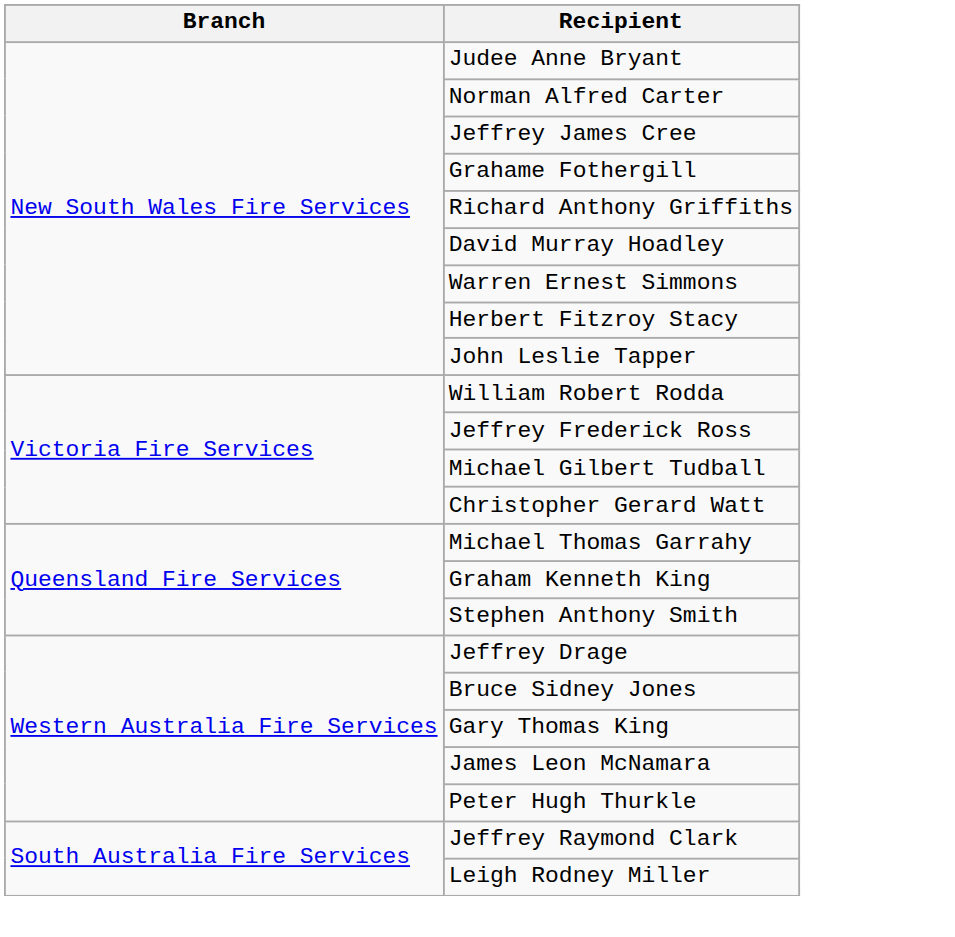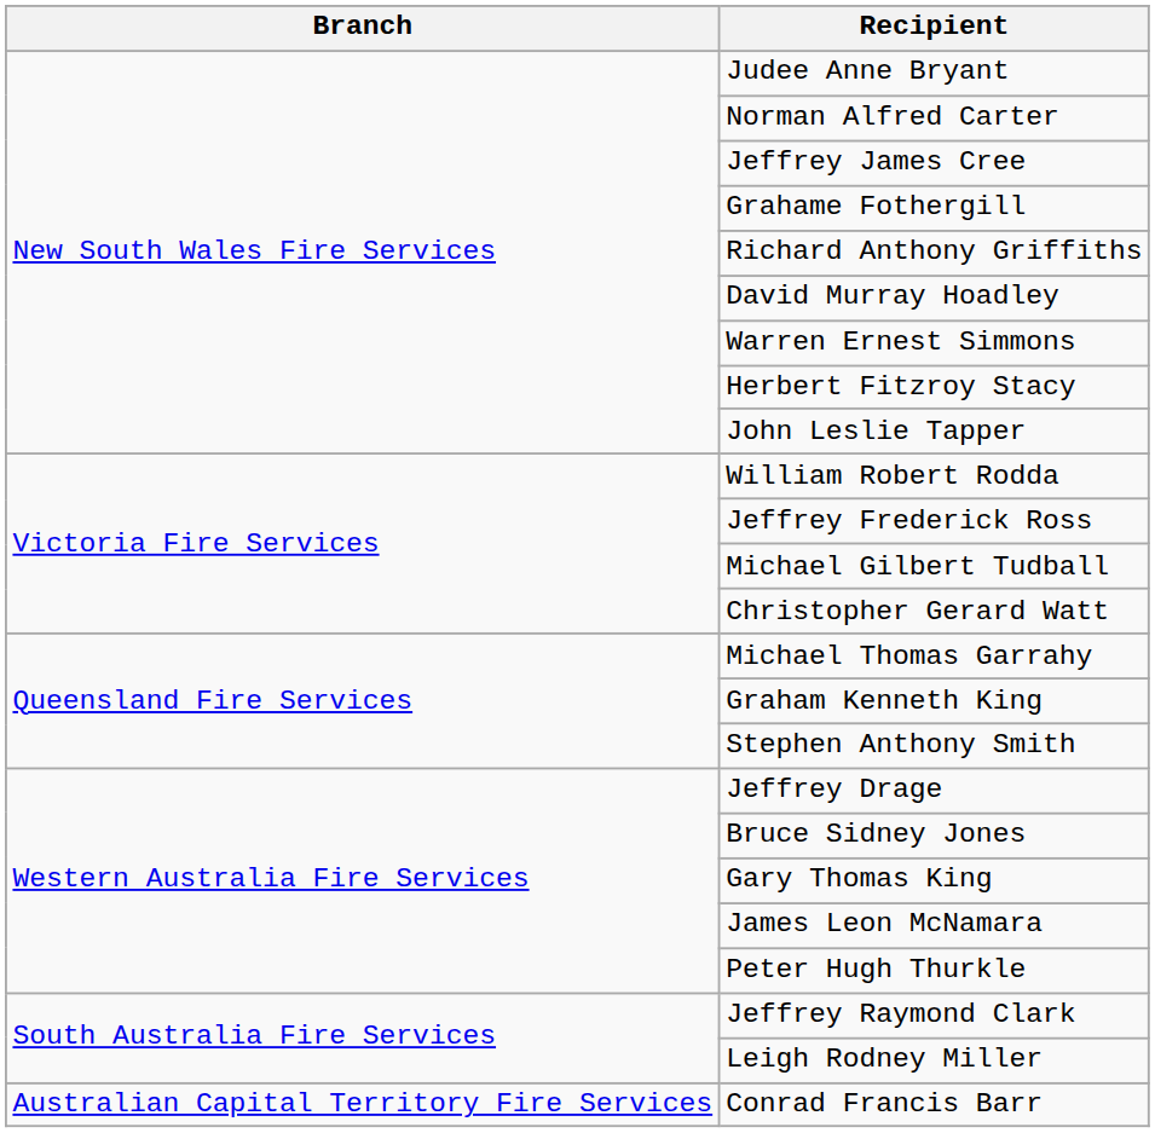+ row: Australian Capital Territory Fire Services | Conrad Francis Barr
